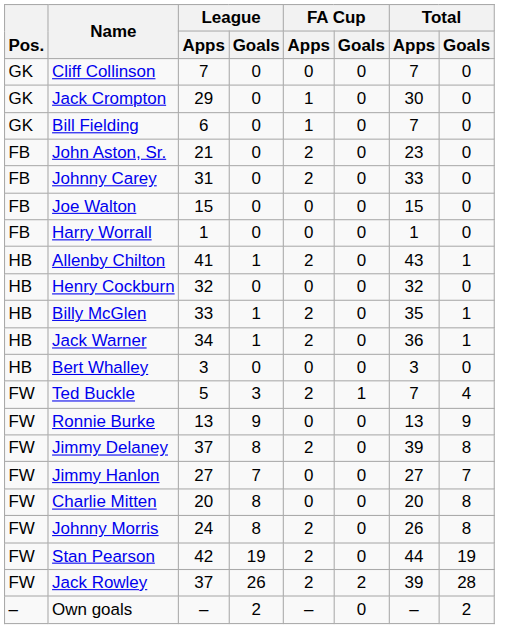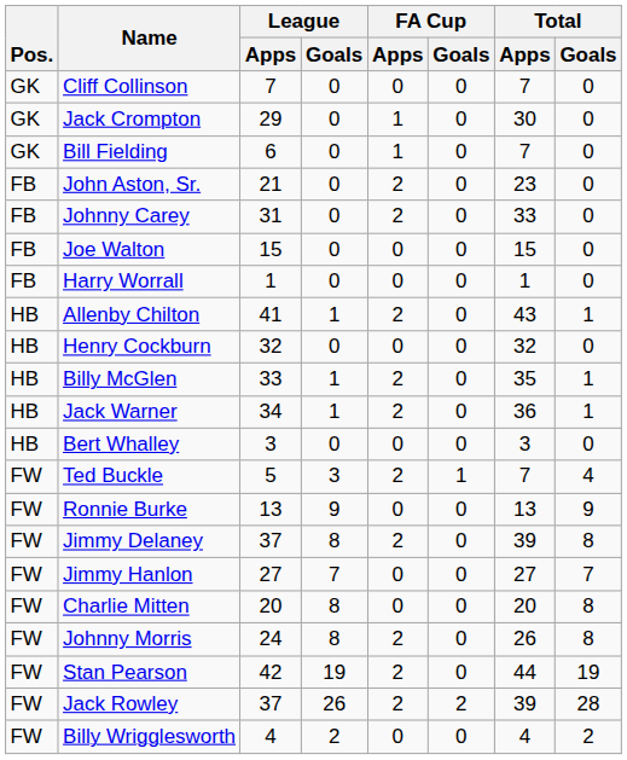+ row: FW | Billy Wrigglesworth | 4 | 2 | 0 | 0 | 4 | 2
- row: – | Own goals | – | 2 | – | 0 | – | 2
